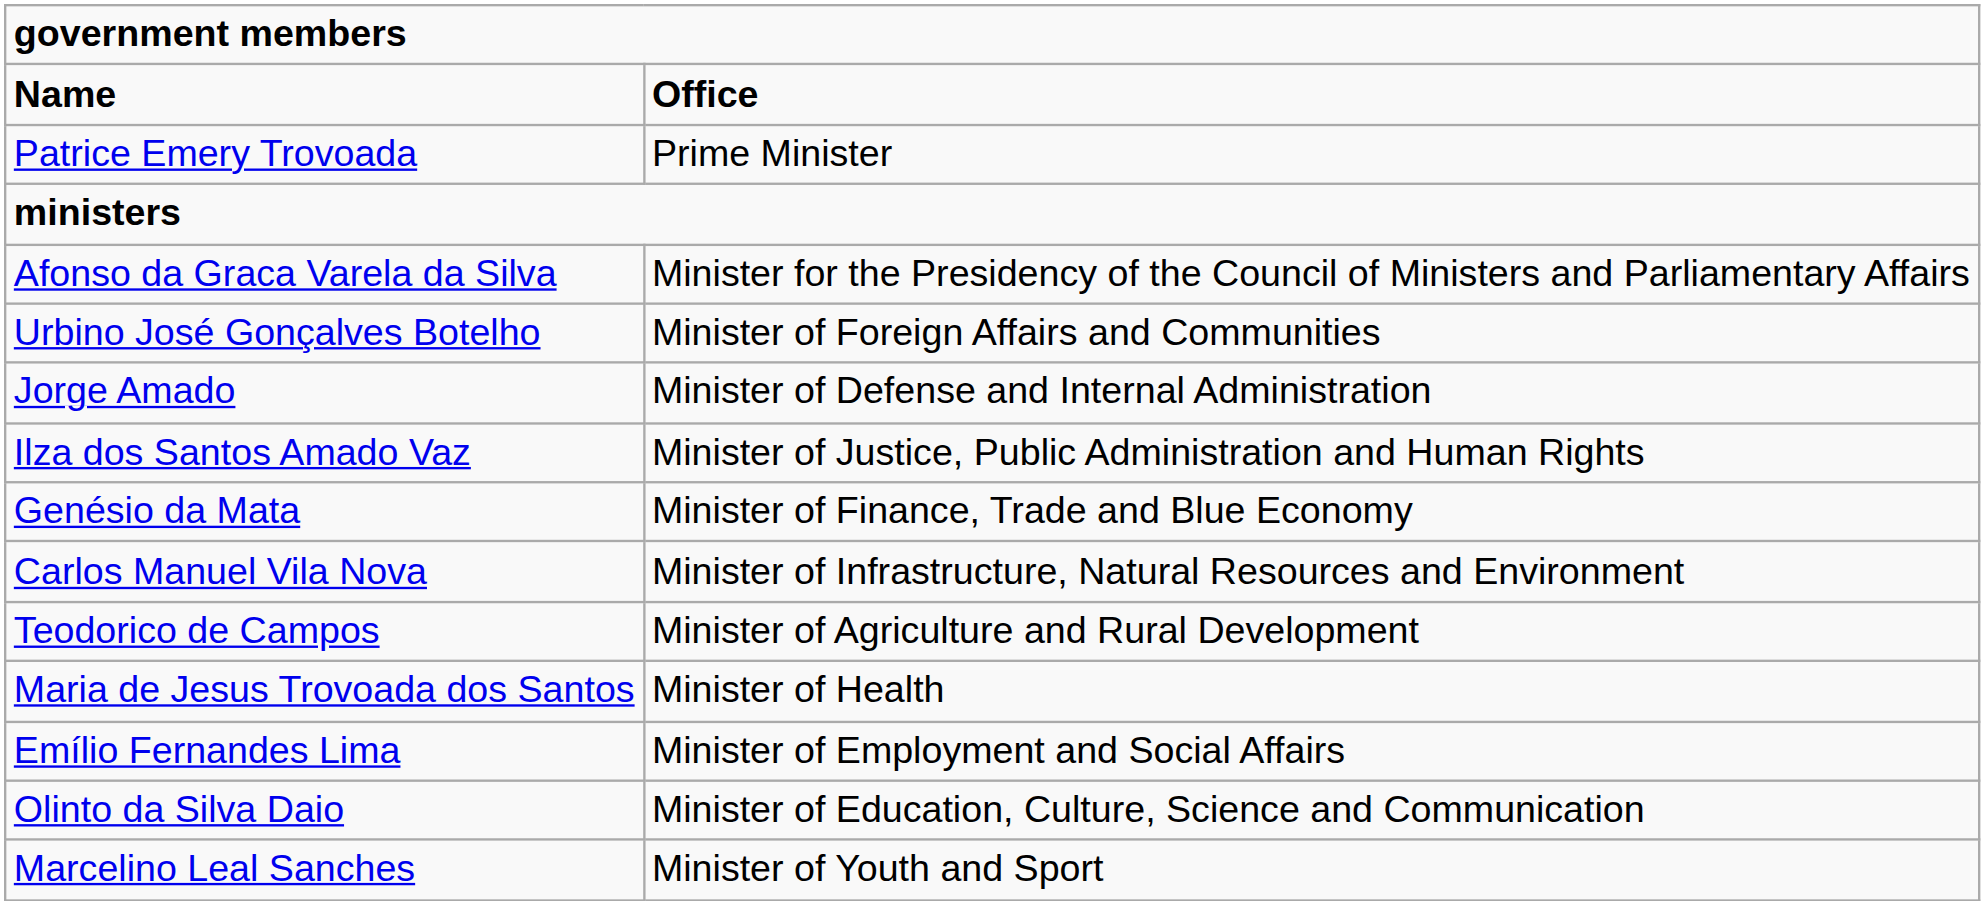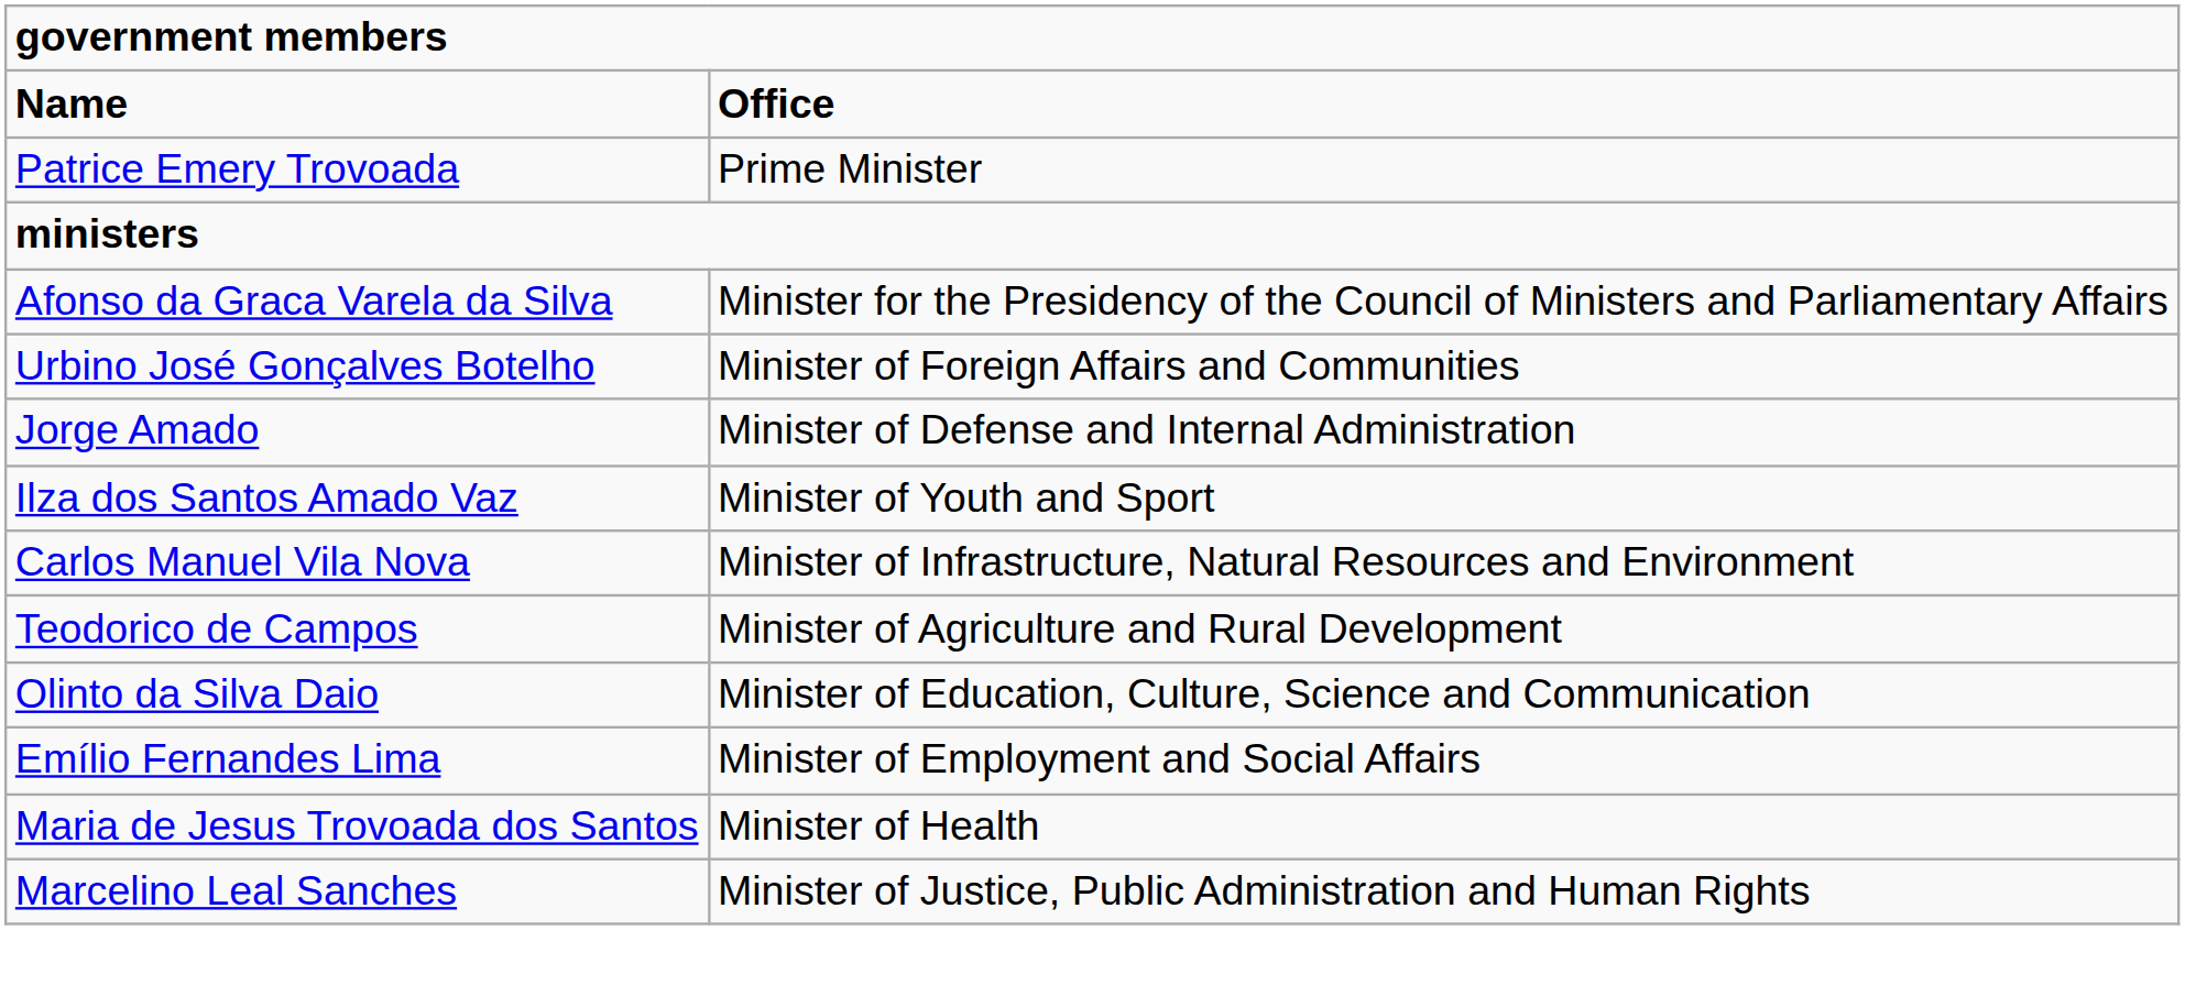Ilza dos Santos Amado Vaz | column 2: Minister of Justice, Public Administration and Human Rights -> Minister of Youth and Sport
- row: Genésio da Mata | Minister of Finance, Trade and Blue Economy
rows swapped: Olinto da Silva Daio <-> Maria de Jesus Trovoada dos Santos
Marcelino Leal Sanches | column 2: Minister of Youth and Sport -> Minister of Justice, Public Administration and Human Rights
